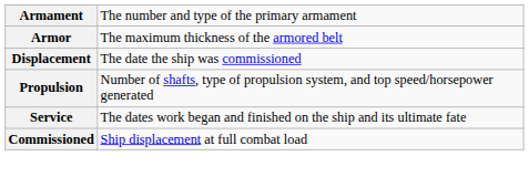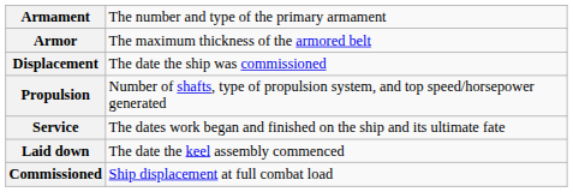+ row: Laid down | The date the keel assembly commenced
